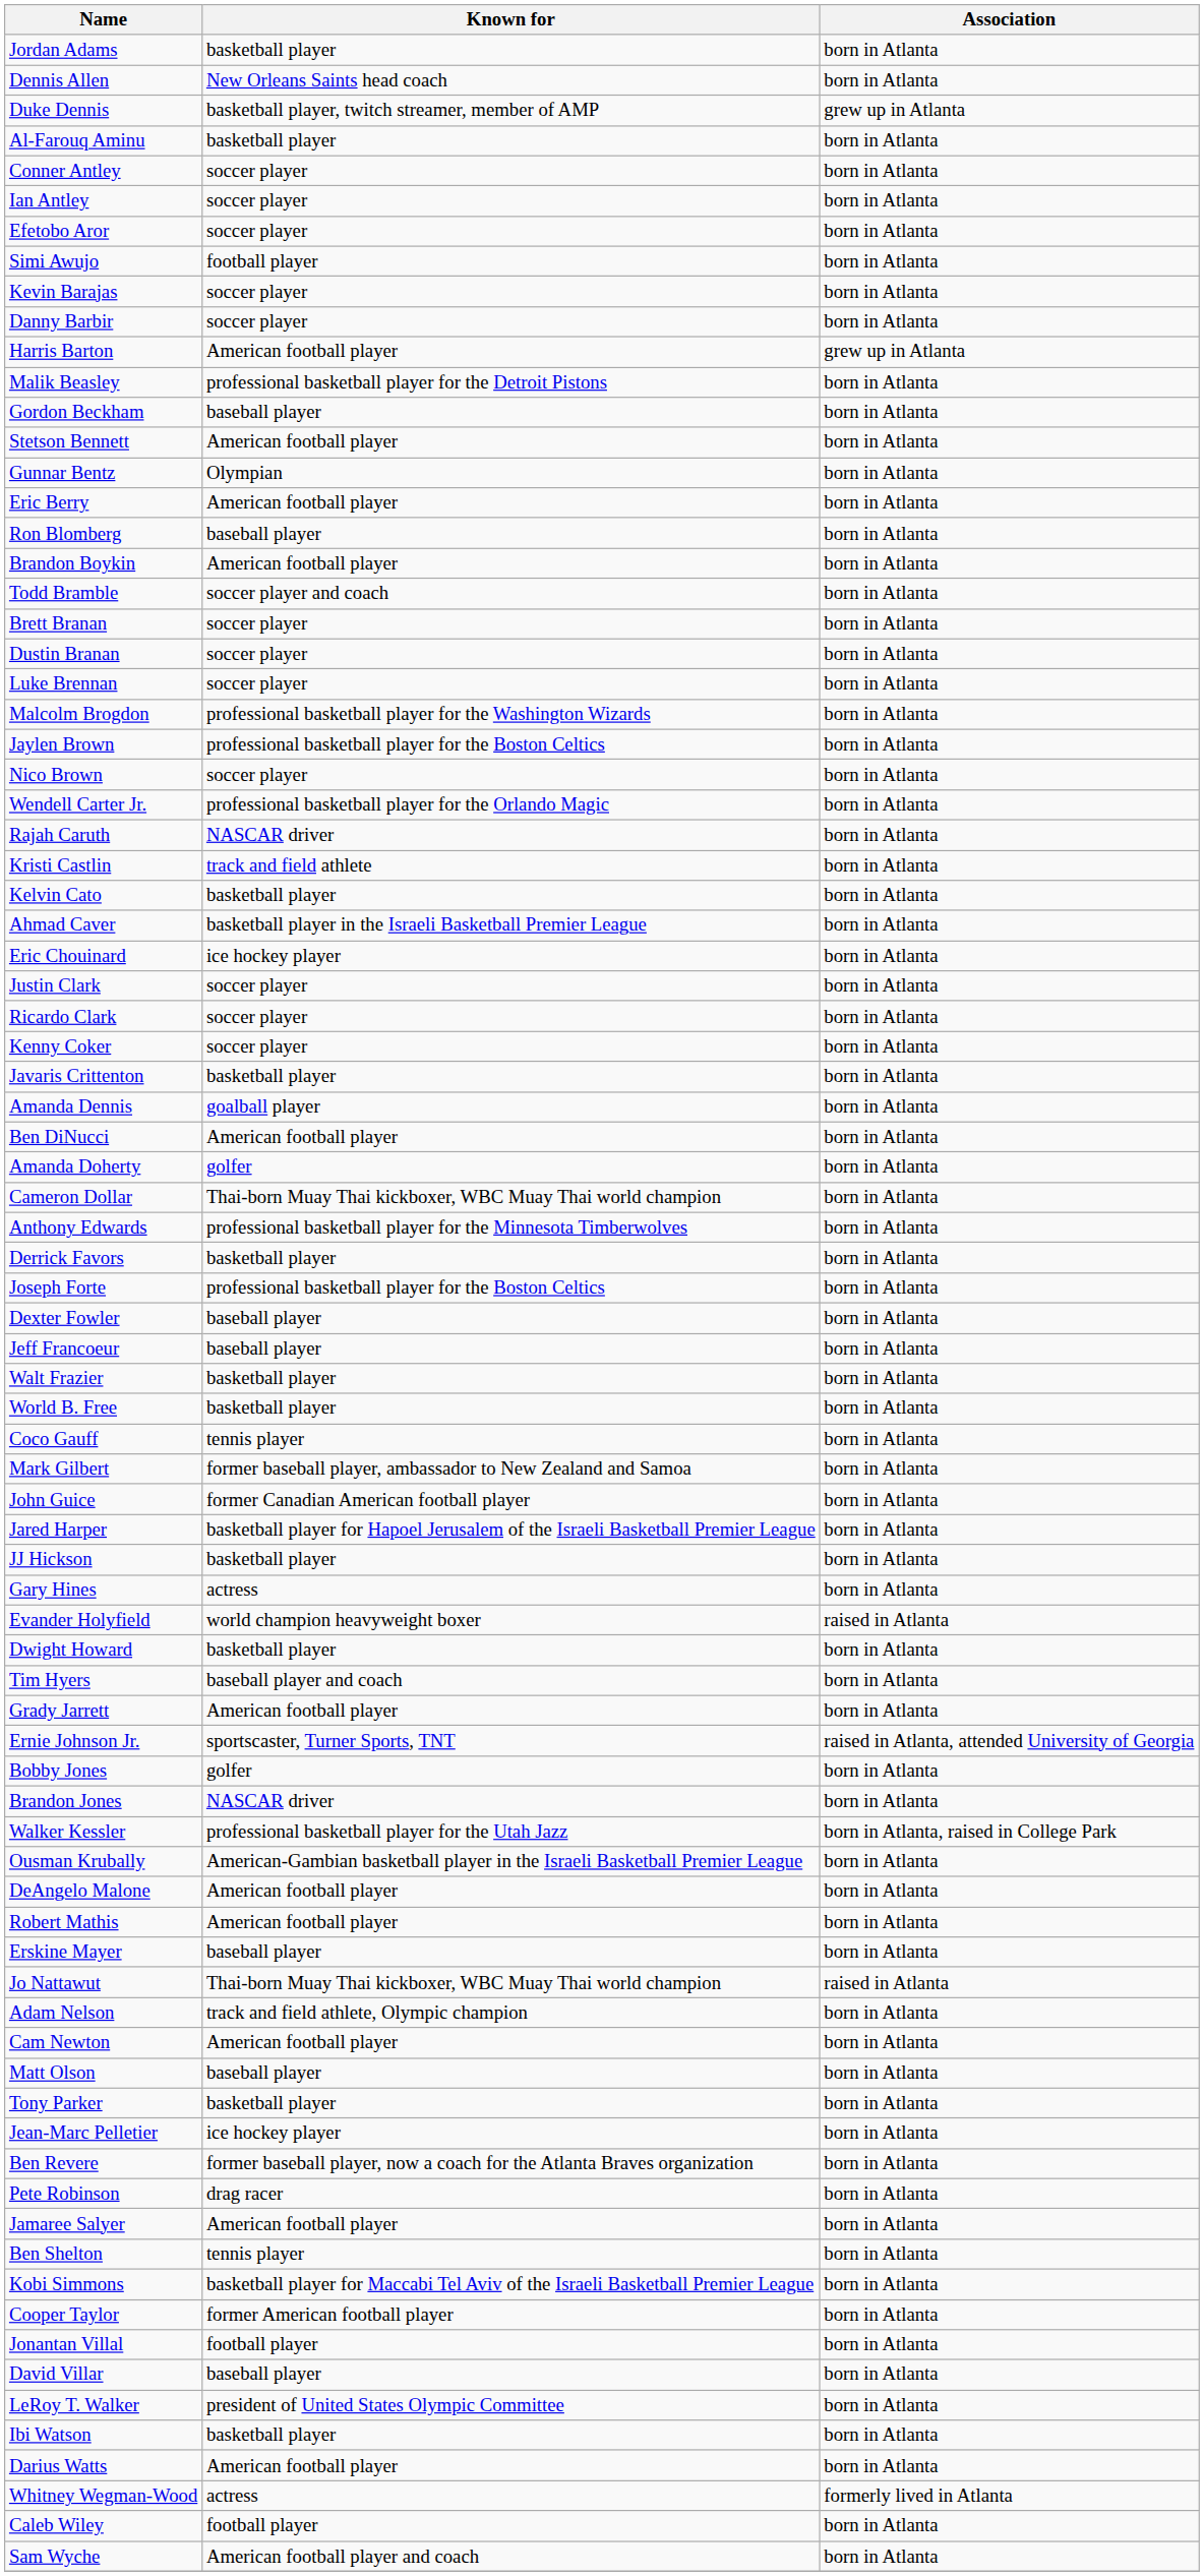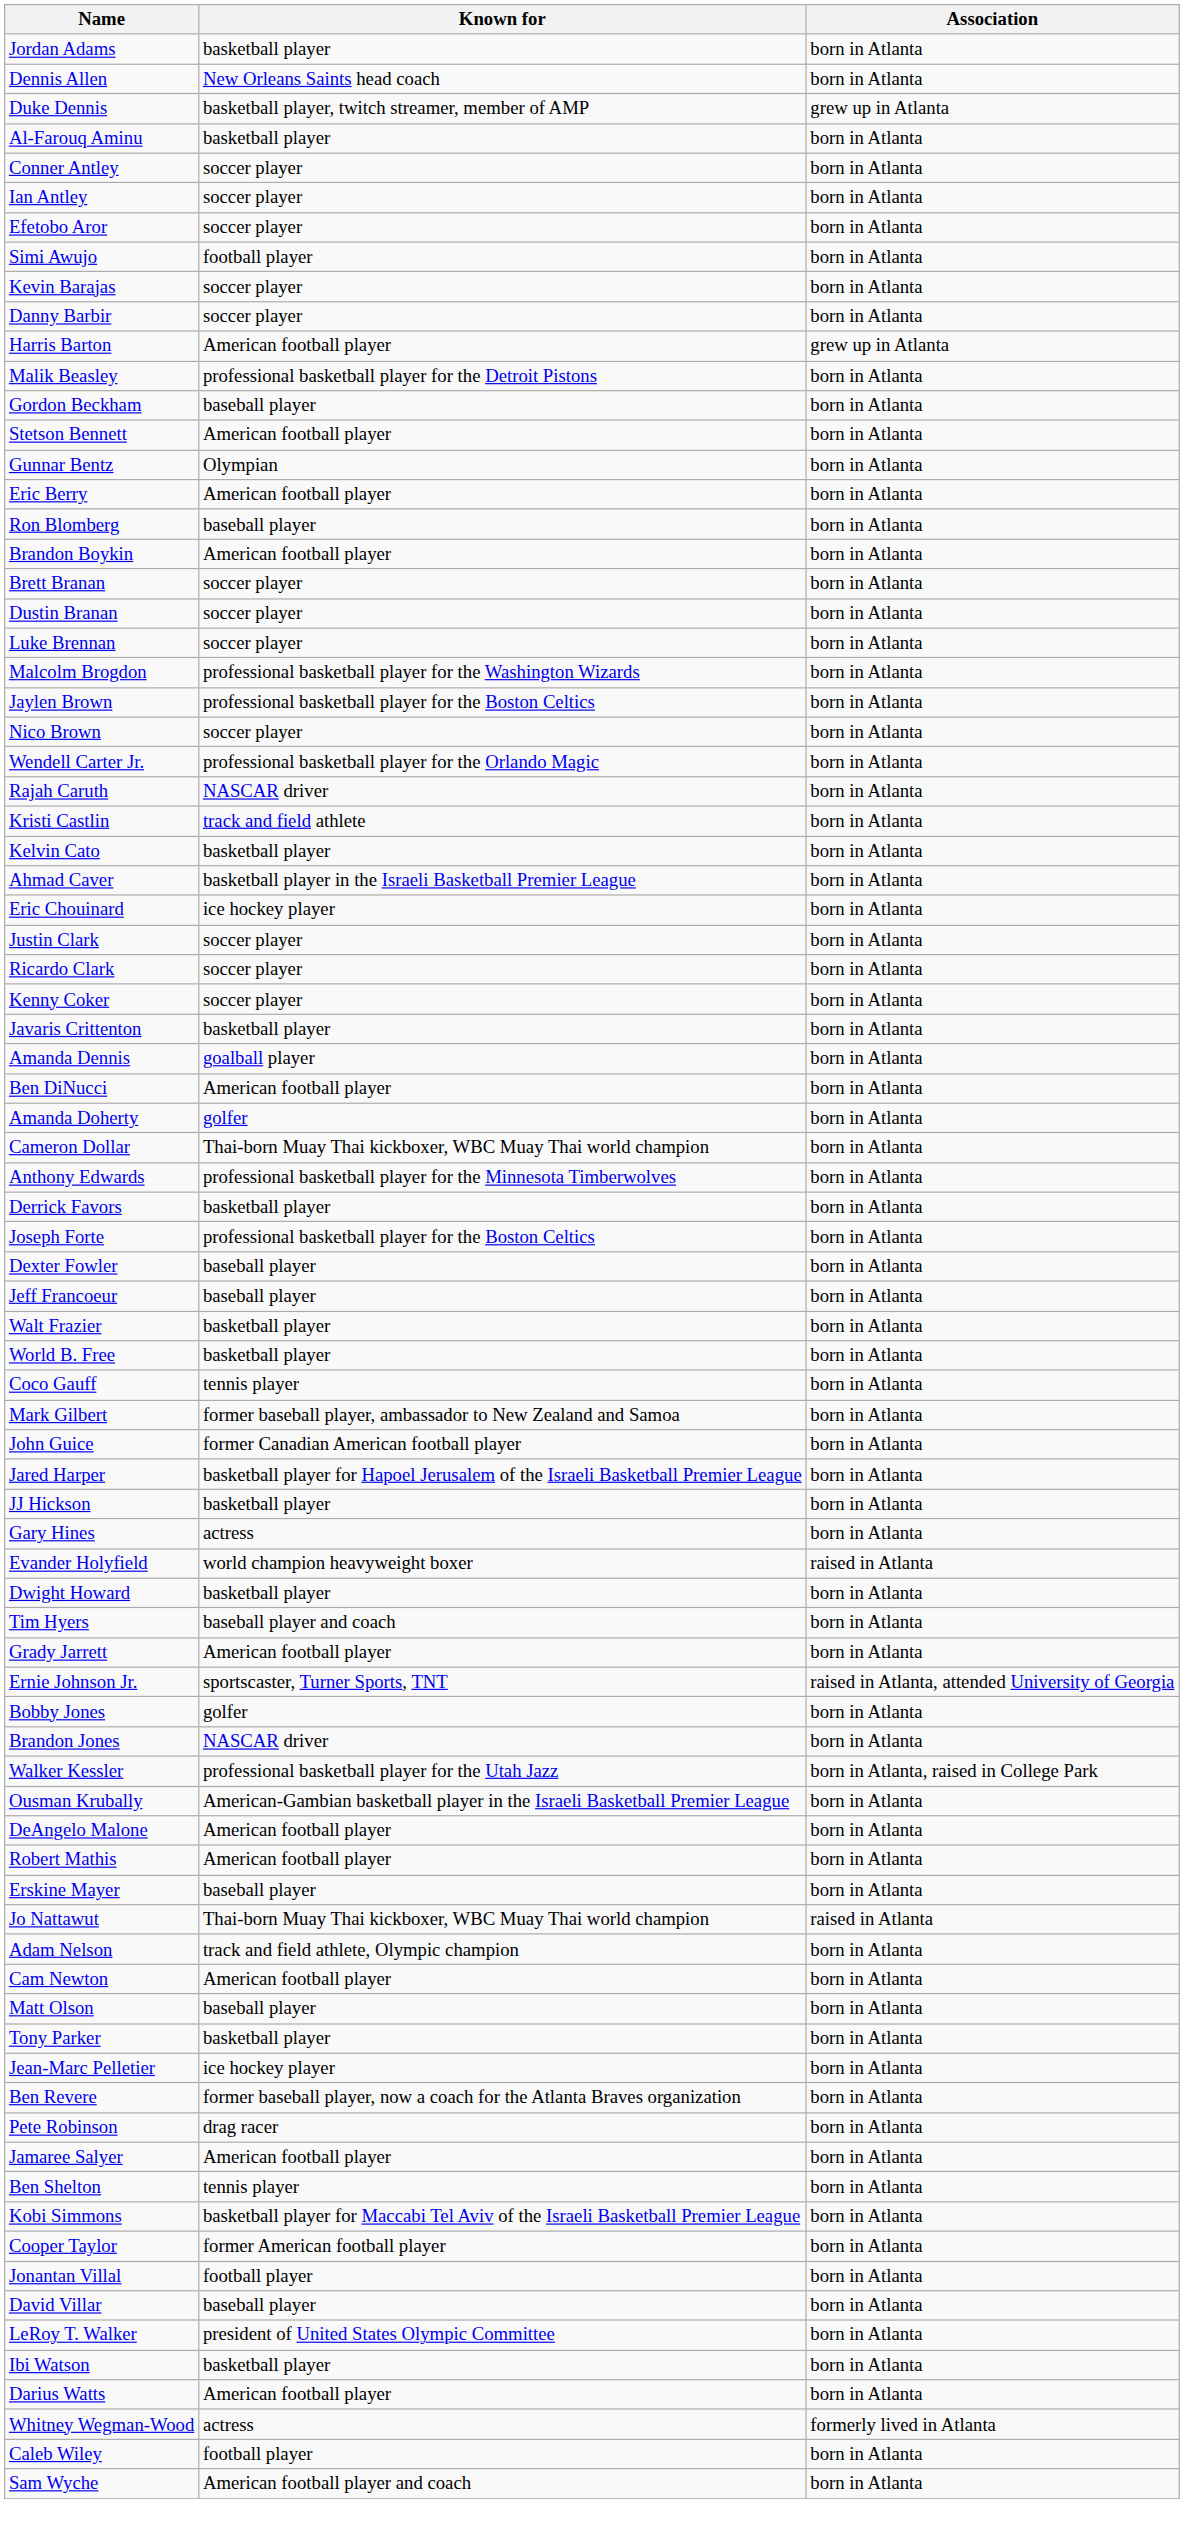- row: Todd Bramble | soccer player and coach | born in Atlanta
